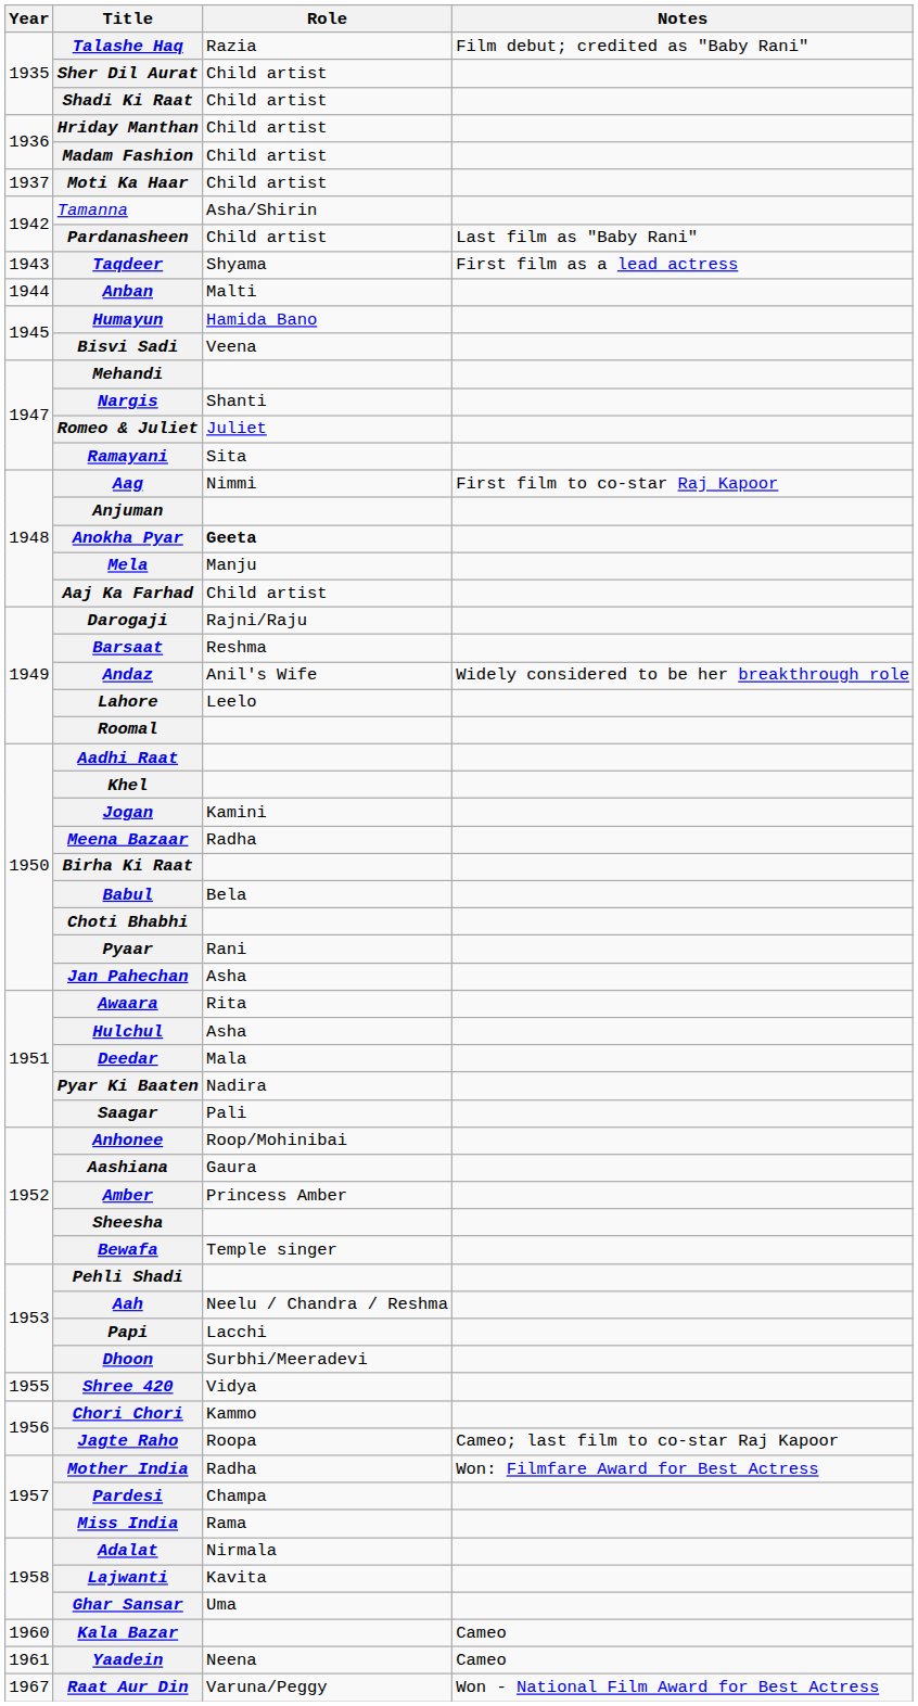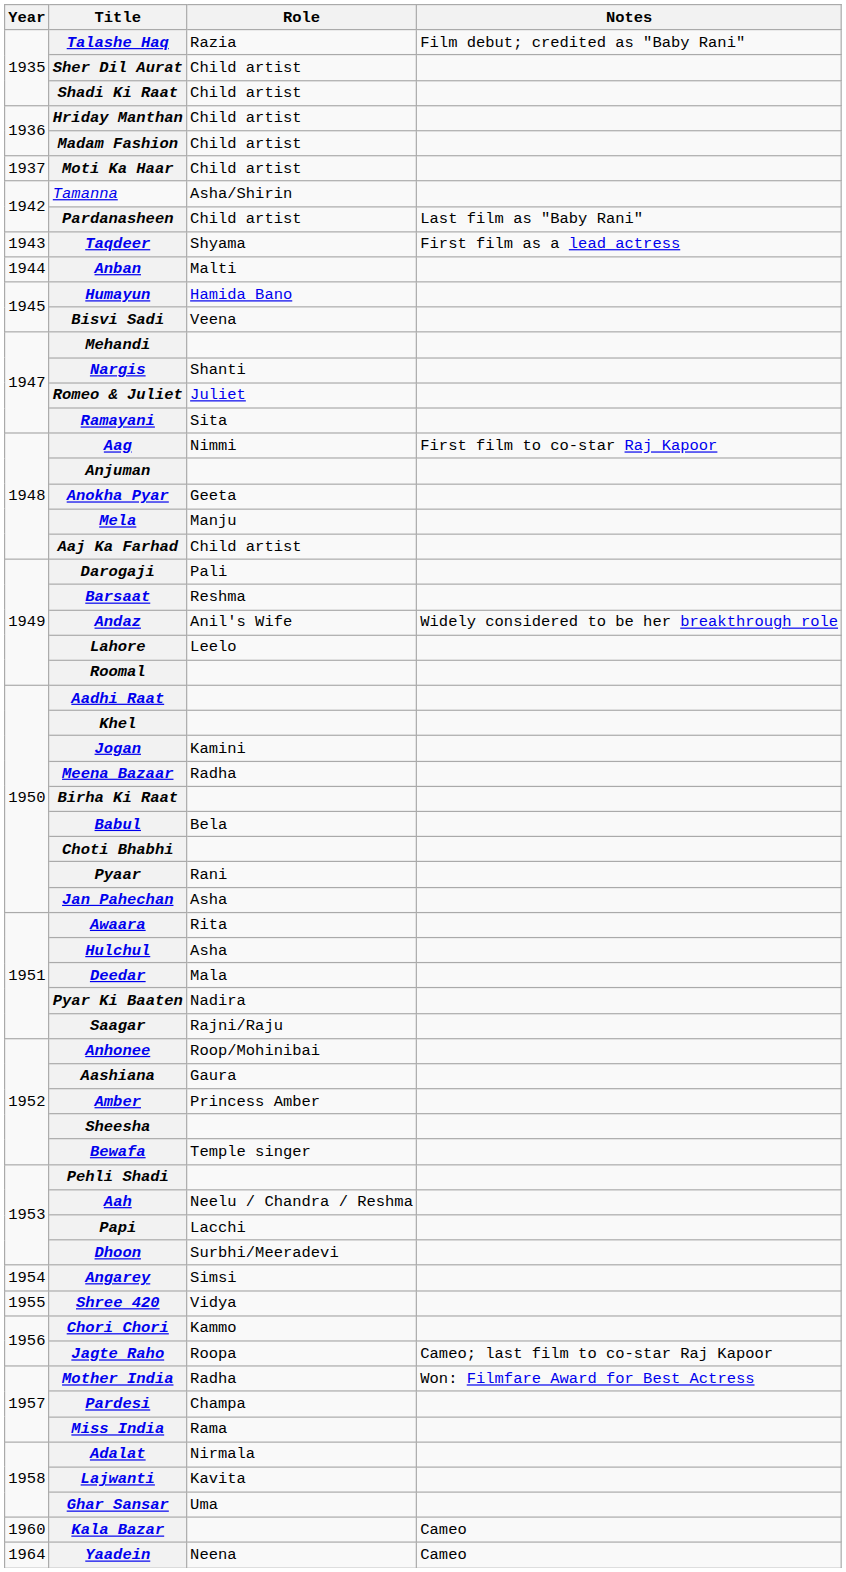Anokha Pyar | Role: bold -> normal
Darogaji | Role: Rajni/Raju -> Pali
Saagar | Role: Pali -> Rajni/Raju
+ row: 1954 | Angarey | Simsi
Yaadein | Year: 1961 -> 1964
- row: 1967 | Raat Aur Din | Varuna/Peggy | Won - National Film Award for Best Actress
